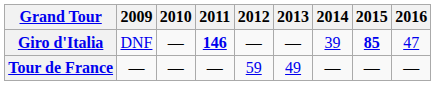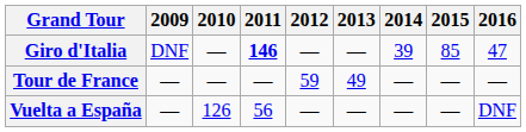Giro d'Italia | 2015: bold -> normal
+ row: Vuelta a España | — | 126 | 56 | — | — | — | — | DNF
